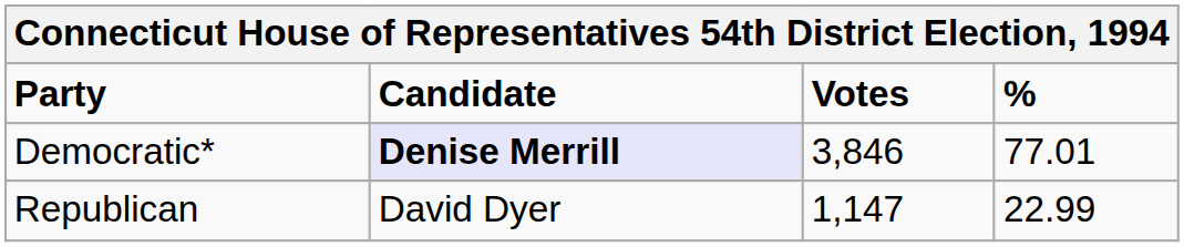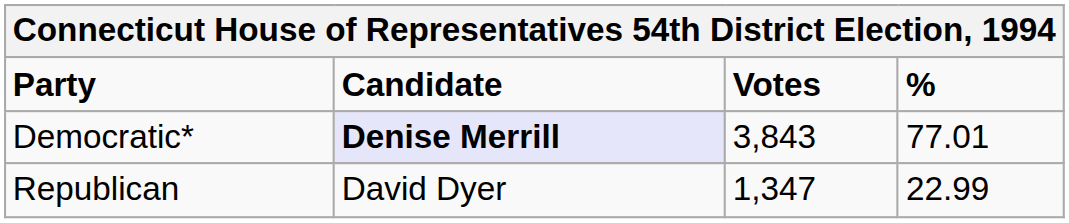Democratic* | Votes: 3,846 -> 3,843
Republican | Votes: 1,147 -> 1,347
